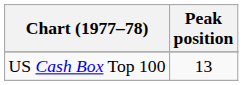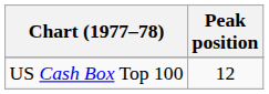US Cash Box Top 100 | Peak position: 13 -> 12
